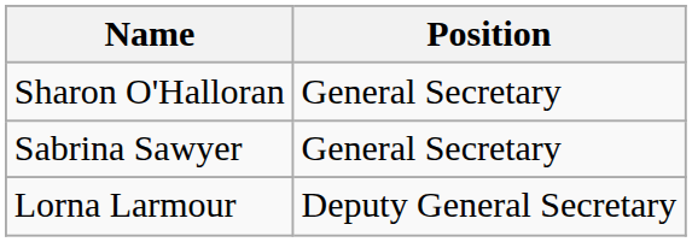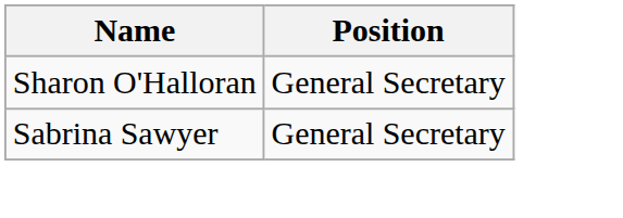- row: Lorna Larmour | Deputy General Secretary
